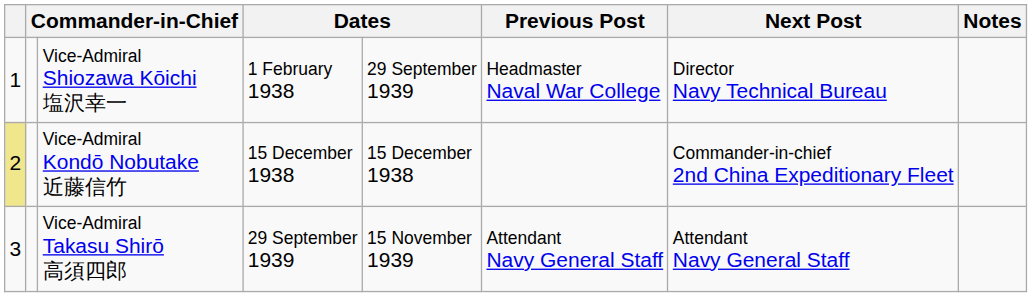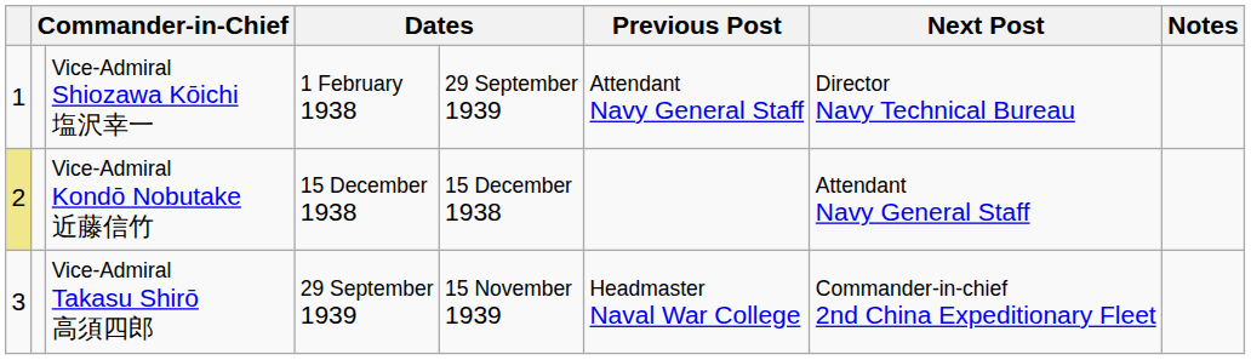Vice-Admiral Shiozawa Kōichi 塩沢幸一 | Previous Post: Headmaster Naval War College -> Attendant Navy General Staff
Vice-Admiral Kondō Nobutake 近藤信竹 | Next Post: Commander-in-chief 2nd China Expeditionary Fleet -> Attendant Navy General Staff
Vice-Admiral Takasu Shirō 高須四郎 | Previous Post: Attendant Navy General Staff -> Headmaster Naval War College
Vice-Admiral Takasu Shirō 高須四郎 | Next Post: Attendant Navy General Staff -> Commander-in-chief 2nd China Expeditionary Fleet
